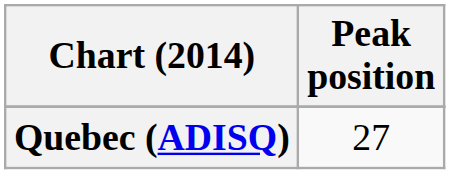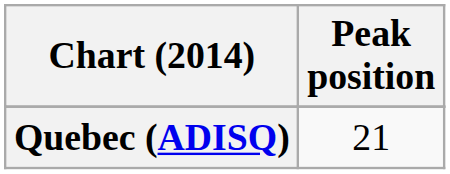Quebec (ADISQ) | Peak position: 27 -> 21
